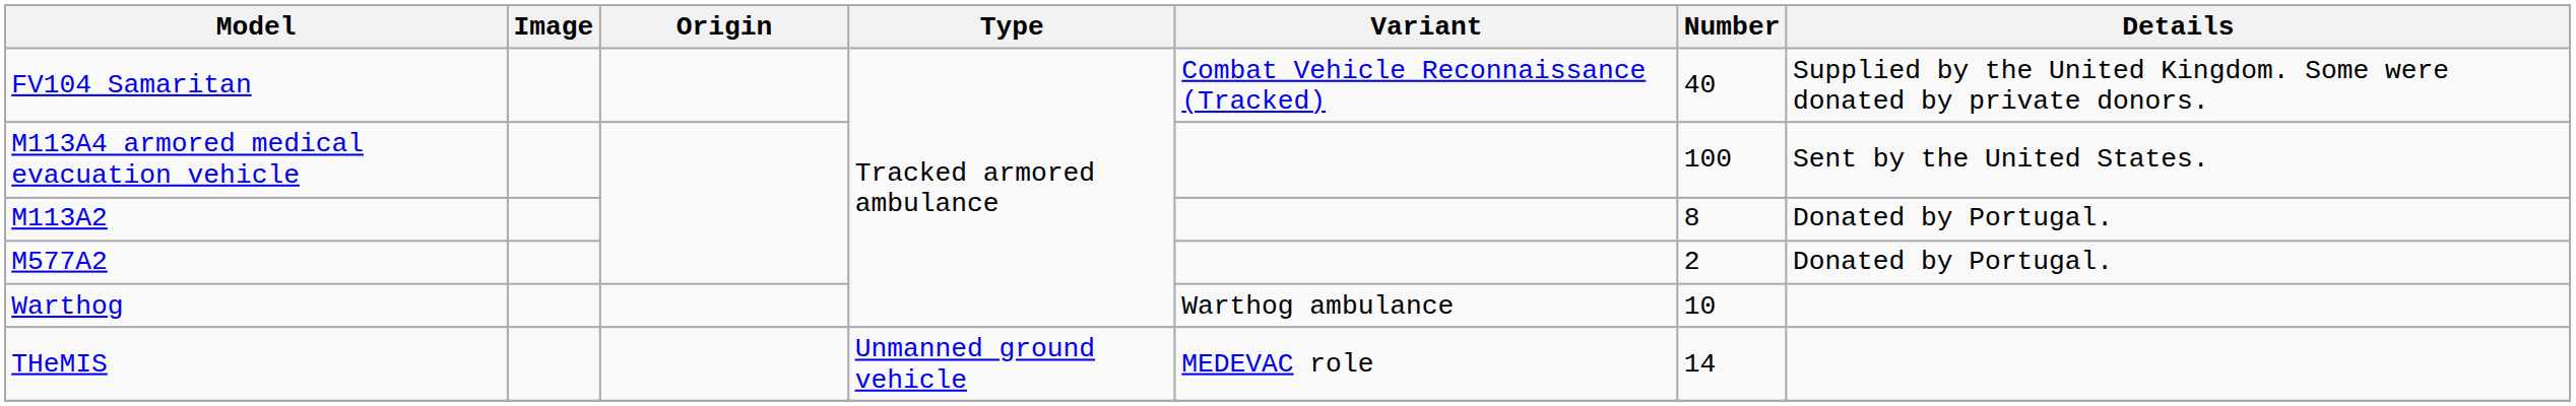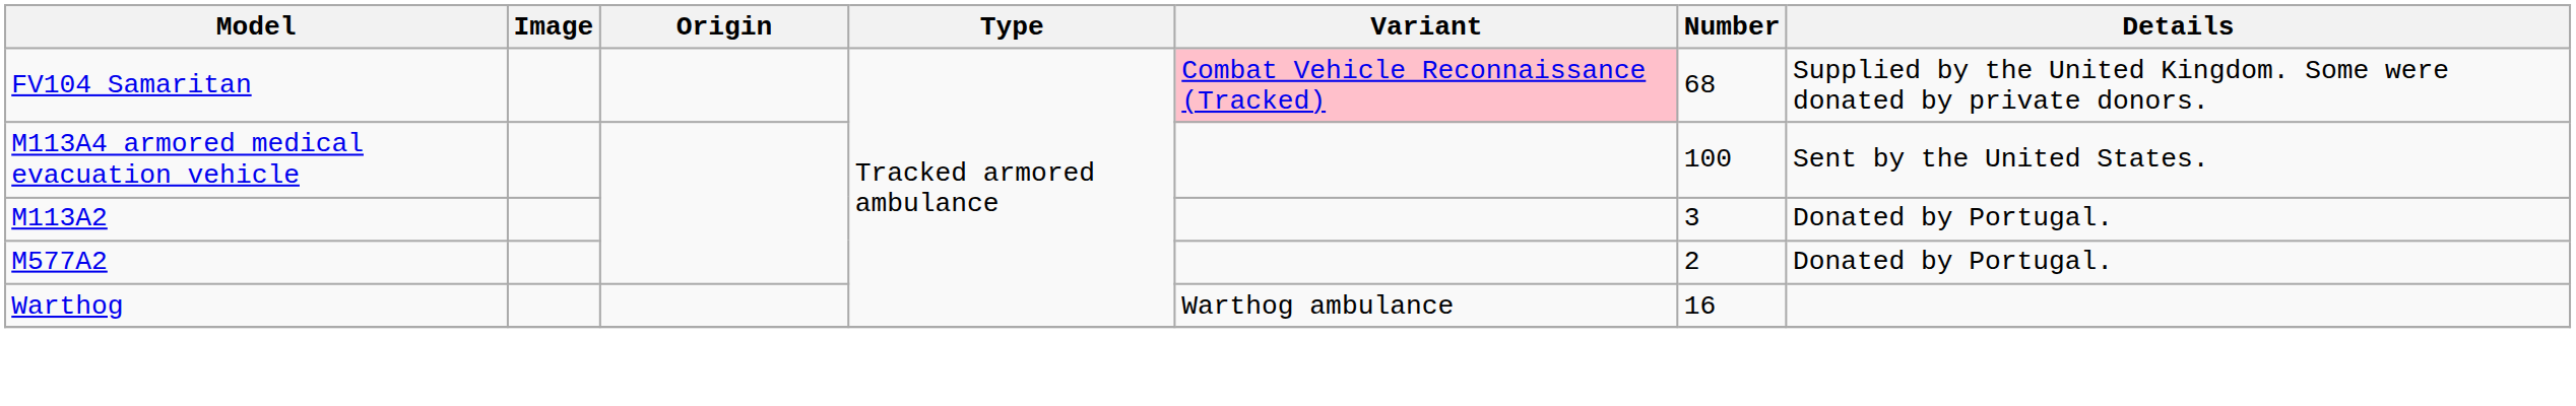FV104 Samaritan | Variant: no background -> pink background
FV104 Samaritan | Number: 40 -> 68
M113A2 | Number: 8 -> 3
Warthog | Number: 10 -> 16
- row: THeMIS | Unmanned ground vehicle | MEDEVAC role | 14
